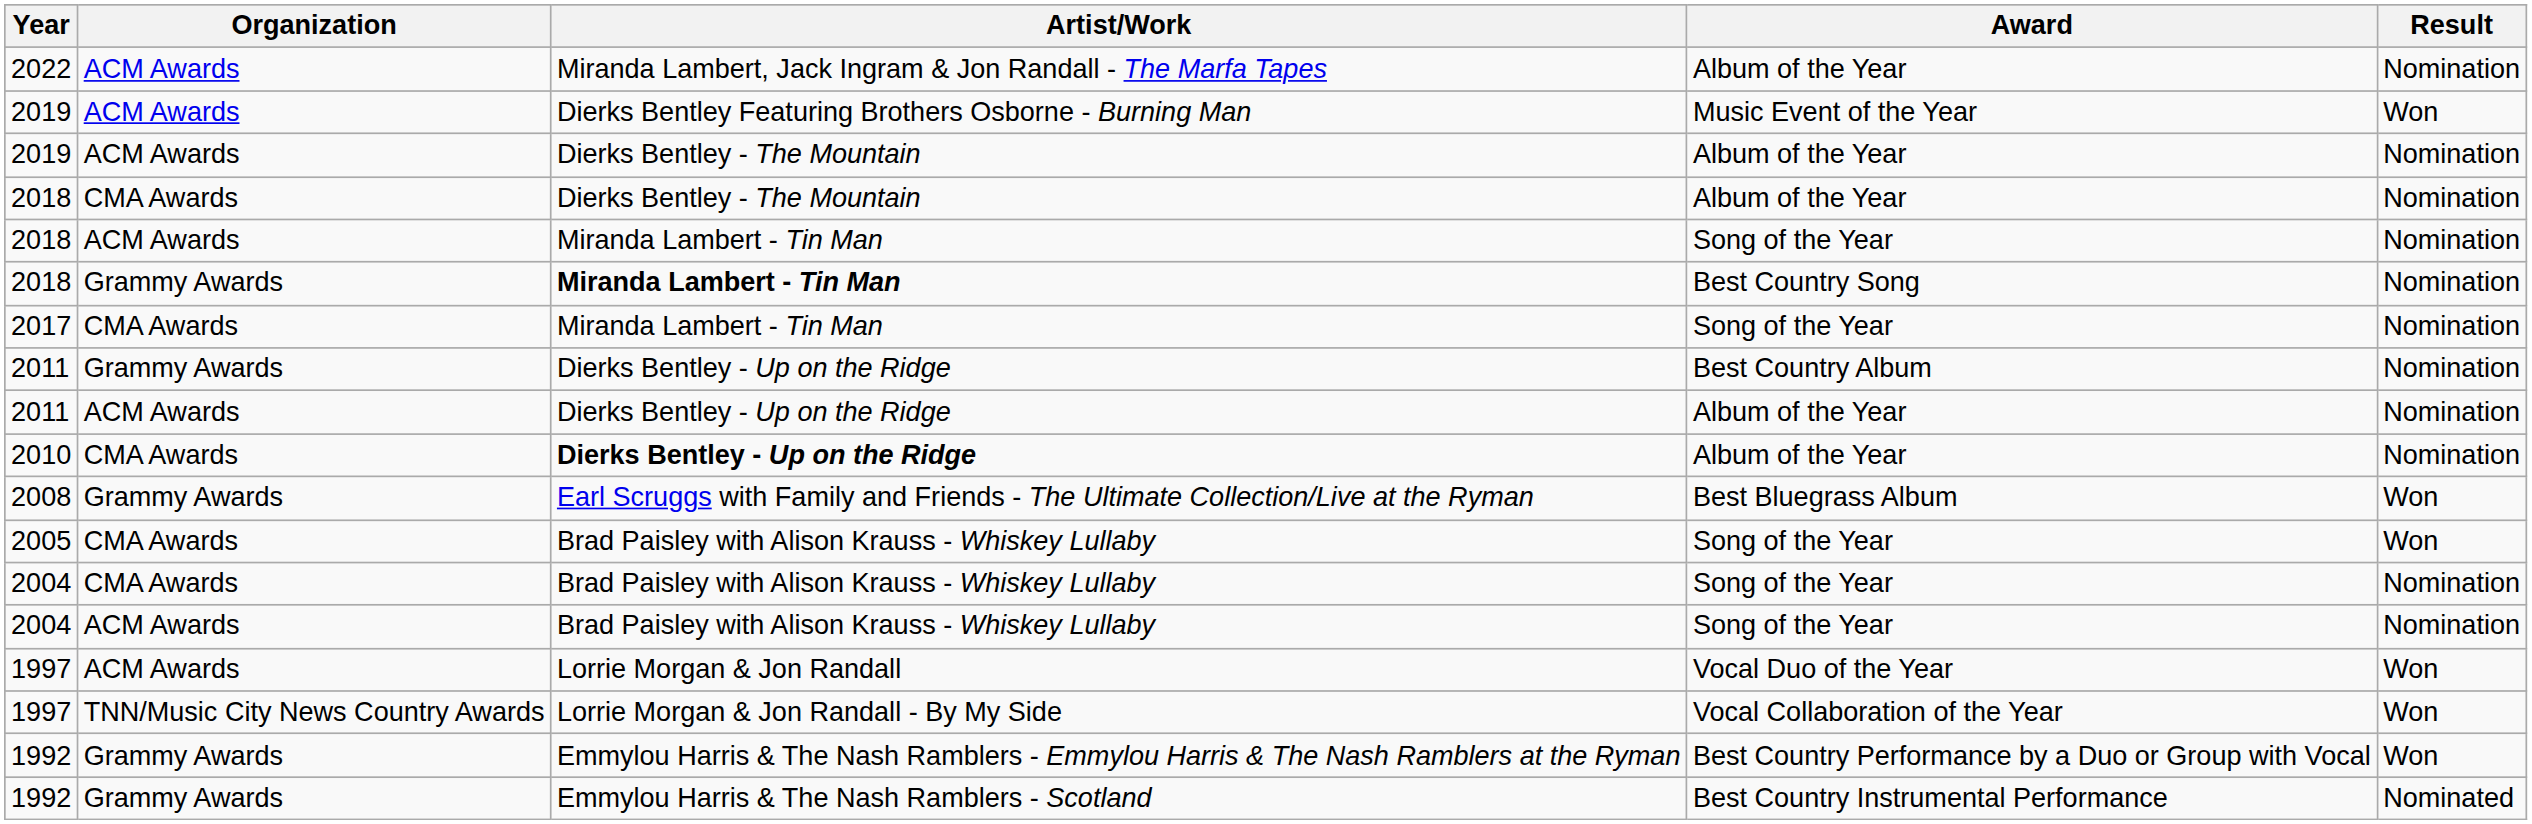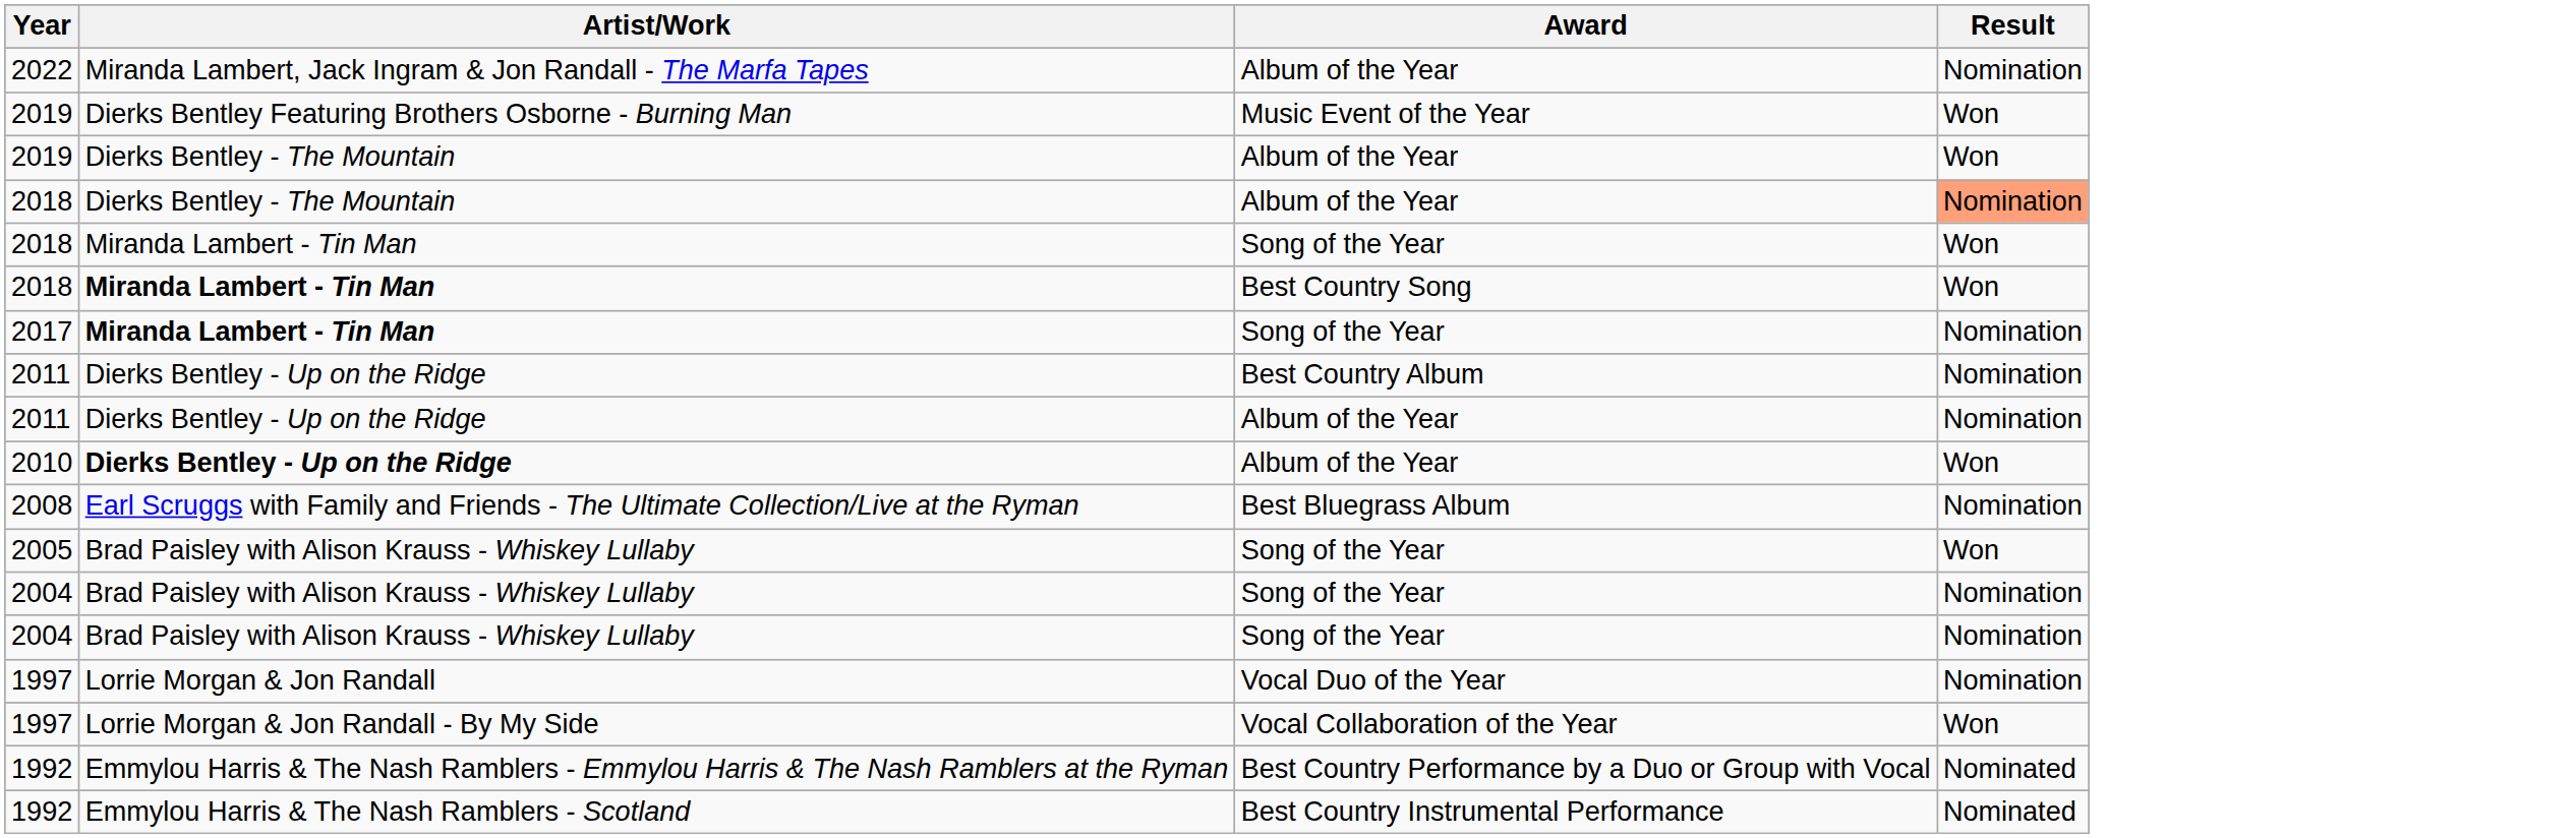- column: Organization | ACM Awards | ACM Awards | ACM Awards | CMA Awards | ACM Awards | Grammy Awards | CMA Awards | Grammy Awards | ACM Awards | CMA Awards | Grammy Awards | CMA Awards | CMA Awards | ACM Awards | ACM Awards | TNN/Music City News Country Awards | Grammy Awards | Grammy Awards
2019 / Album of the Year | Result: Nomination -> Won
2018 / Album of the Year | Result: no background -> lightsalmon background
2018 / Song of the Year | Result: Nomination -> Won
2018 / Best Country Song | Result: Nomination -> Won
2017 | Artist/Work: normal -> bold
2010 | Result: Nomination -> Won
2008 | Result: Won -> Nomination
1997 / Vocal Duo of the Year | Result: Won -> Nomination
1992 / Best Country Performance by a Duo or Group with Vocal | Result: Won -> Nominated
